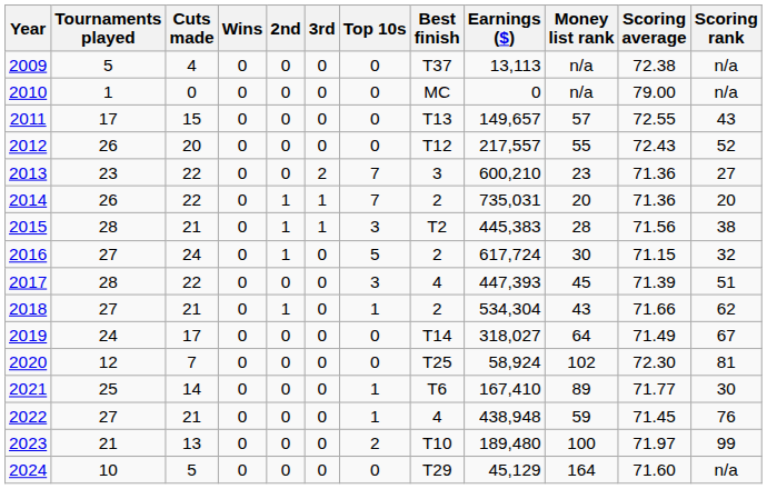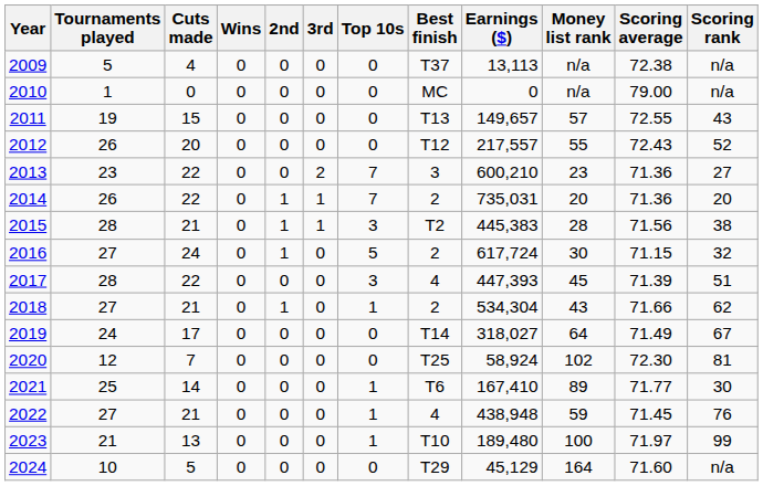2011 | Tournaments played: 17 -> 19
2023 | Top 10s: 2 -> 1
